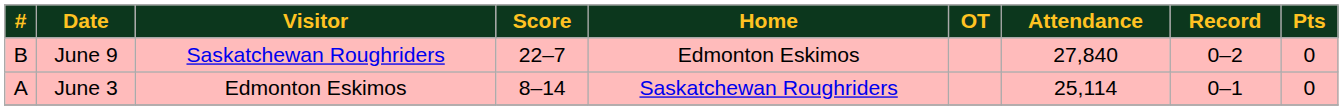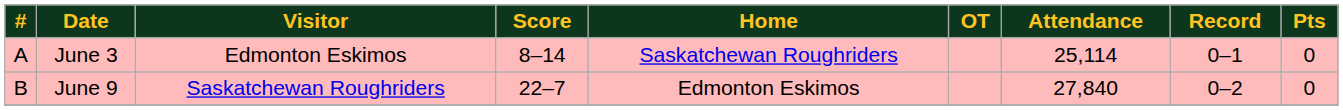rows swapped: June 3 <-> June 9
